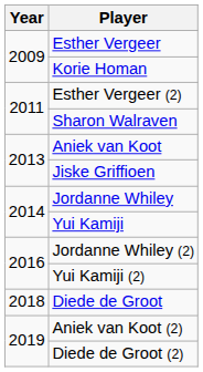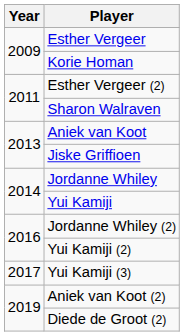+ row: 2017 | Yui Kamiji (3)
- row: 2018 | Diede de Groot
